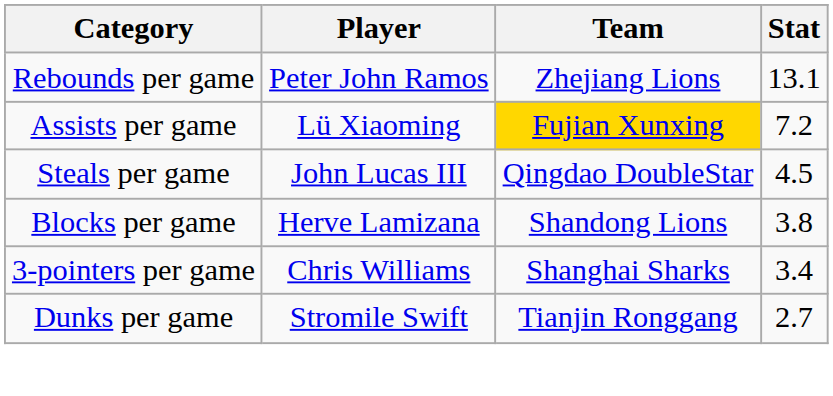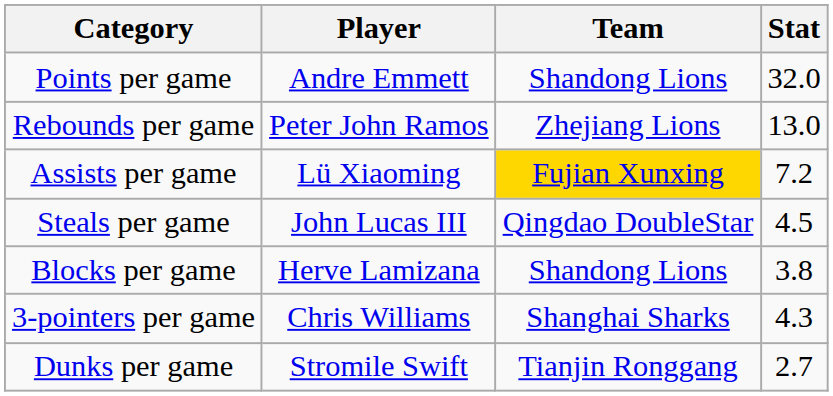+ row: Points per game | Andre Emmett | Shandong Lions | 32.0
Rebounds per game | Stat: 13.1 -> 13.0
3-pointers per game | Stat: 3.4 -> 4.3
